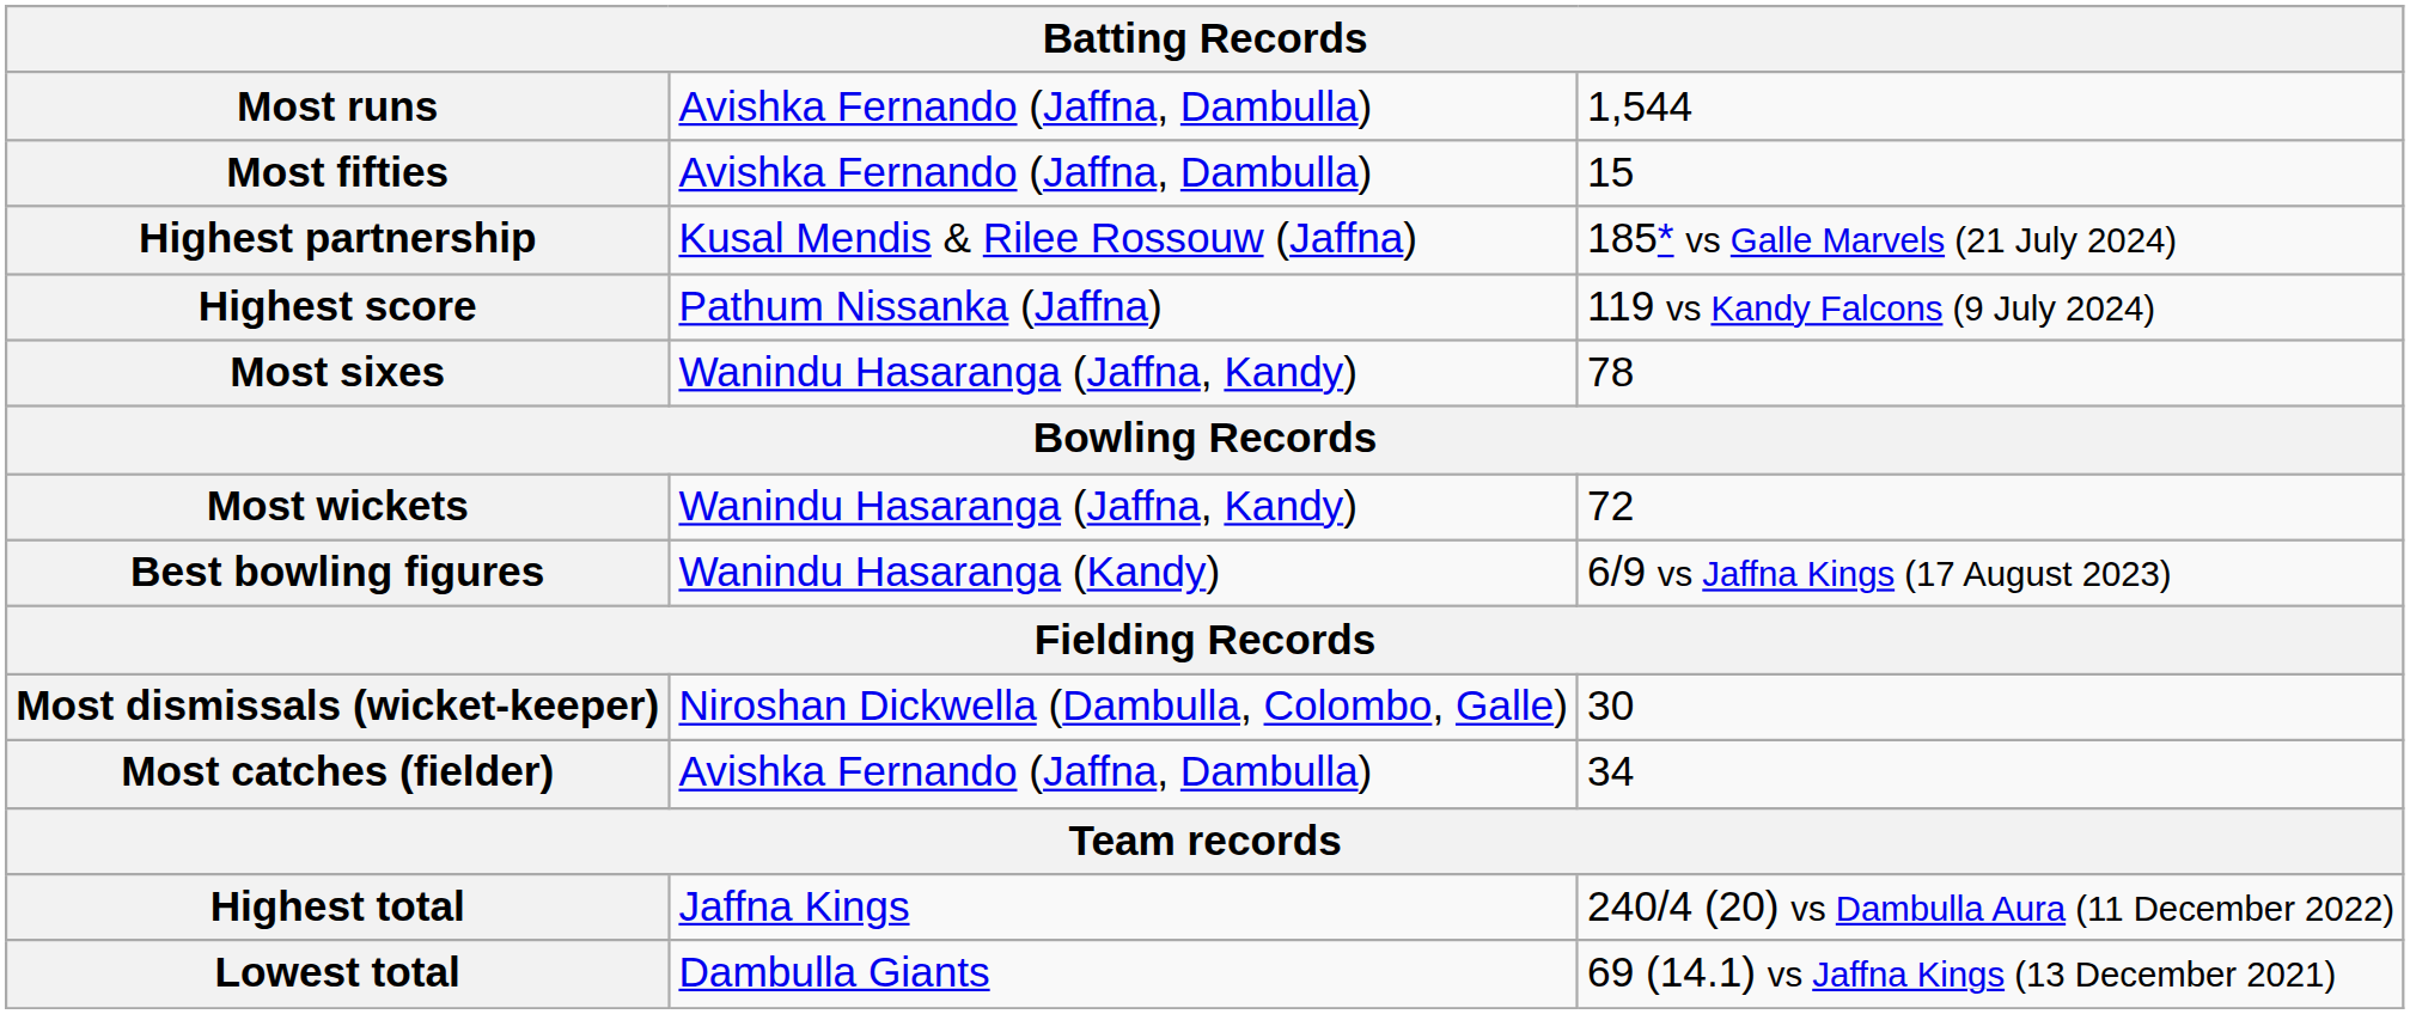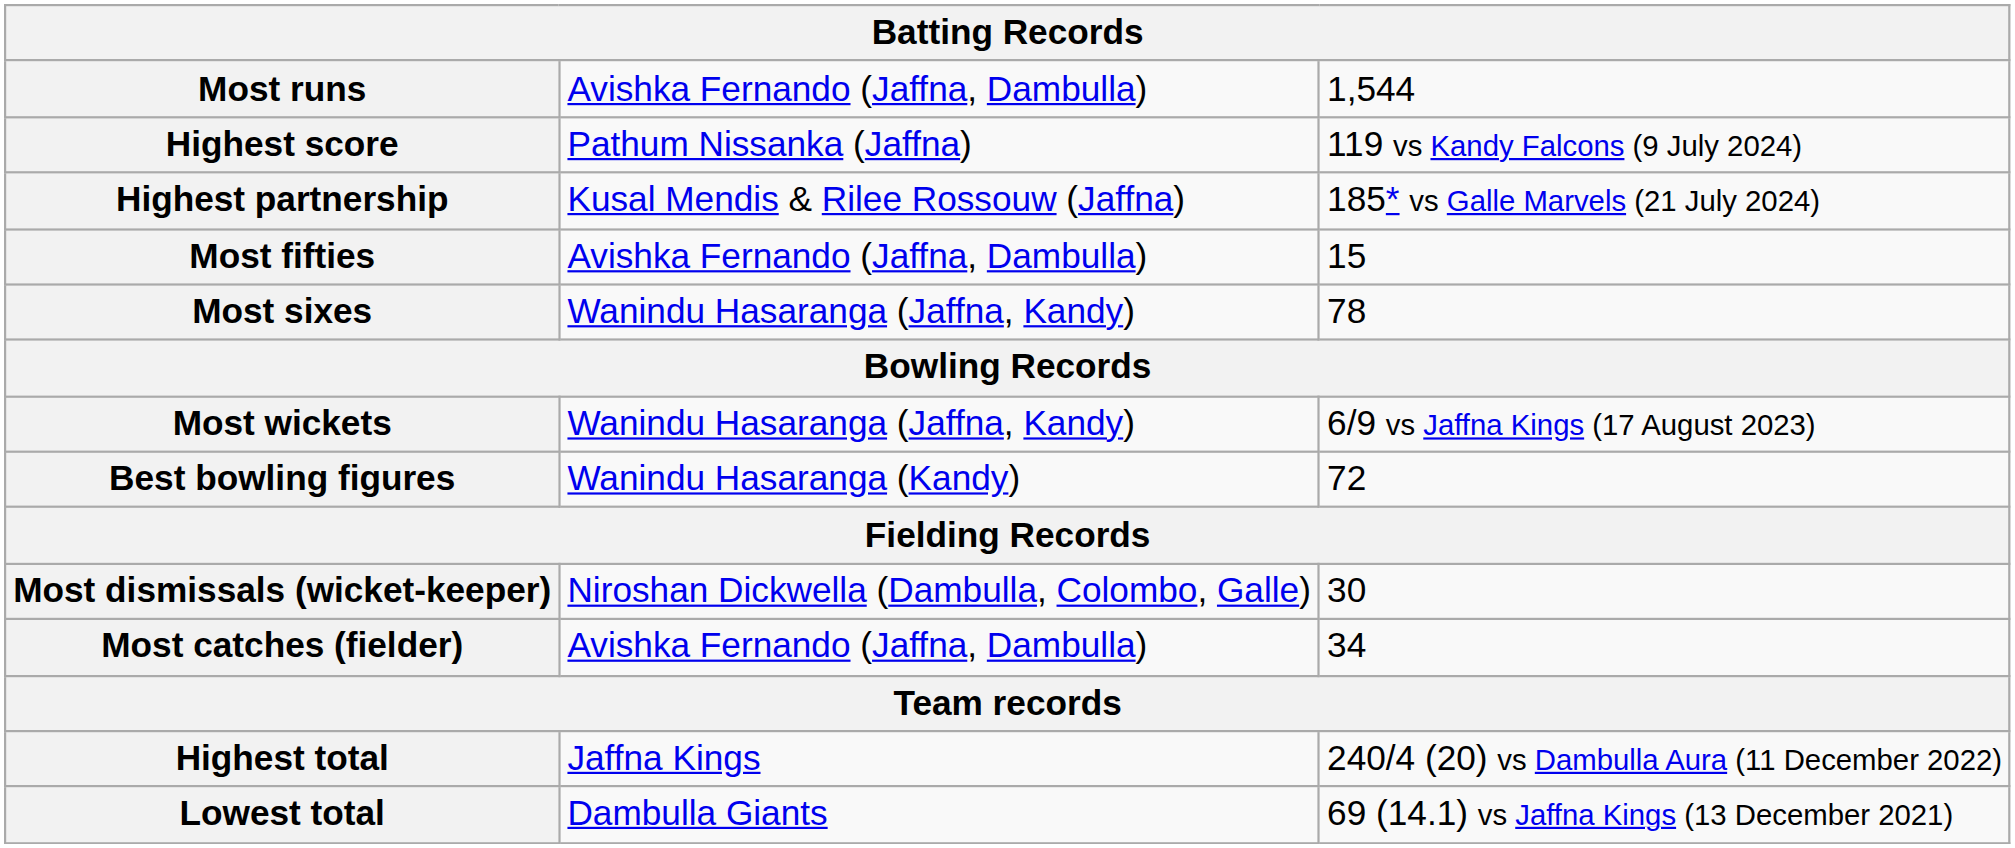rows swapped: Highest score <-> Most fifties
Most wickets | column 3: 72 -> 6/9 vs Jaffna Kings (17 August 2023)
Best bowling figures | column 3: 6/9 vs Jaffna Kings (17 August 2023) -> 72
